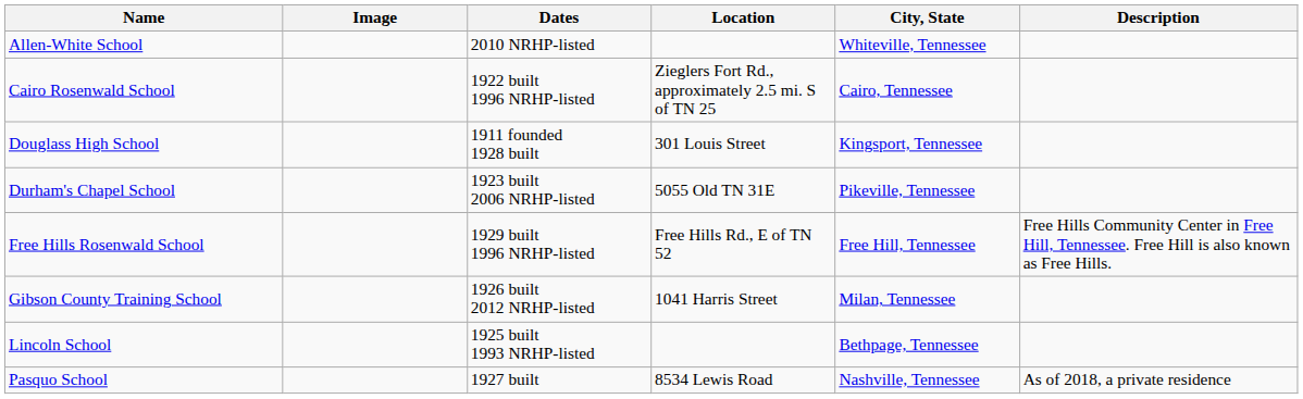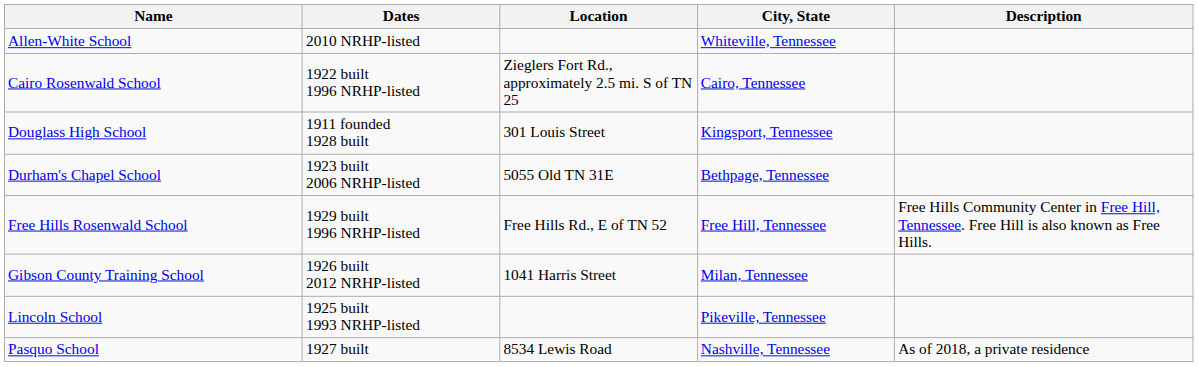- column: Image
Durham's Chapel School | City, State: Pikeville, Tennessee -> Bethpage, Tennessee
Lincoln School | City, State: Bethpage, Tennessee -> Pikeville, Tennessee
